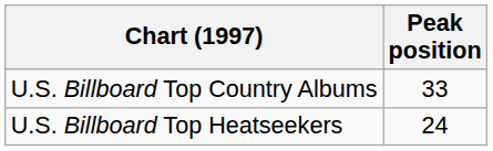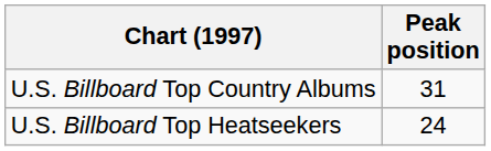U.S. Billboard Top Country Albums | Peak position: 33 -> 31
